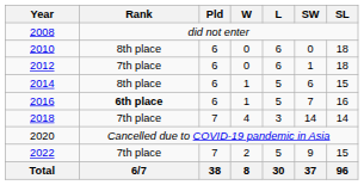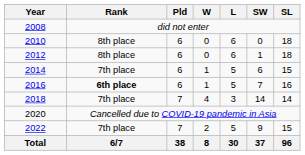2012 | Rank: 7th place -> 8th place
2014 | Rank: 8th place -> 7th place
